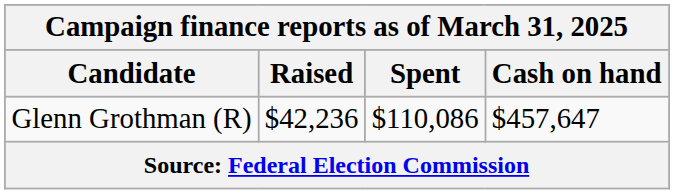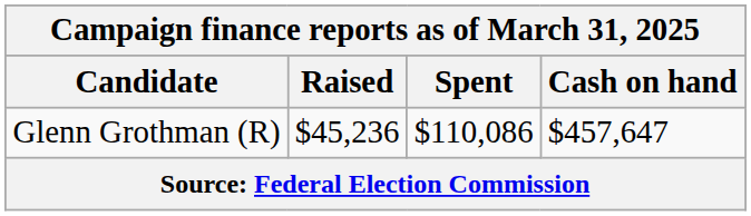Glenn Grothman (R) | Raised: $42,236 -> $45,236
